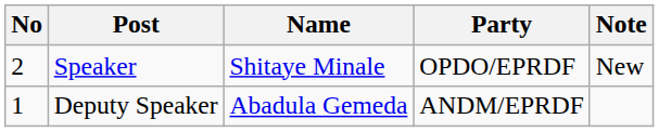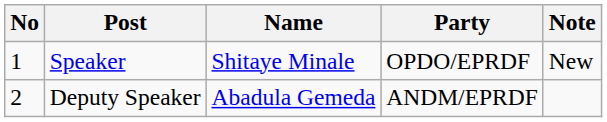Speaker | No: 2 -> 1
Deputy Speaker | No: 1 -> 2
